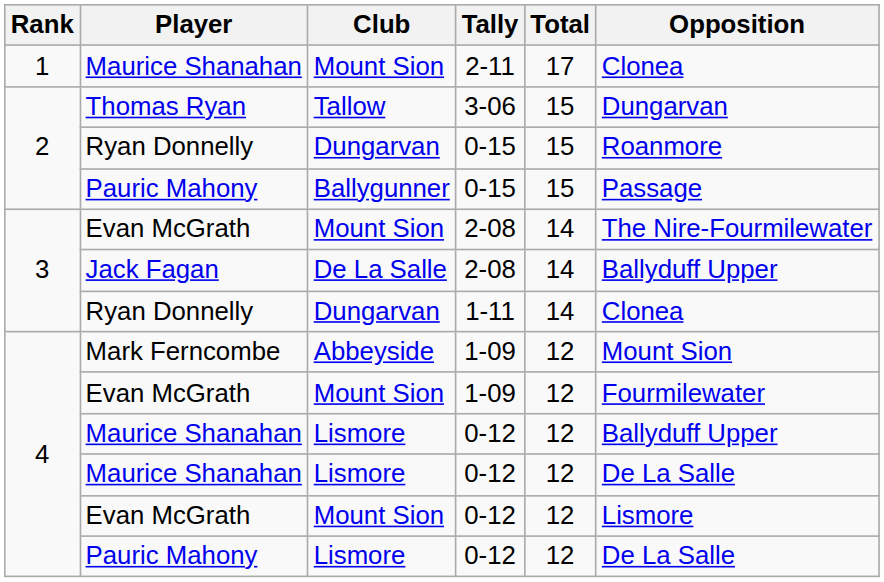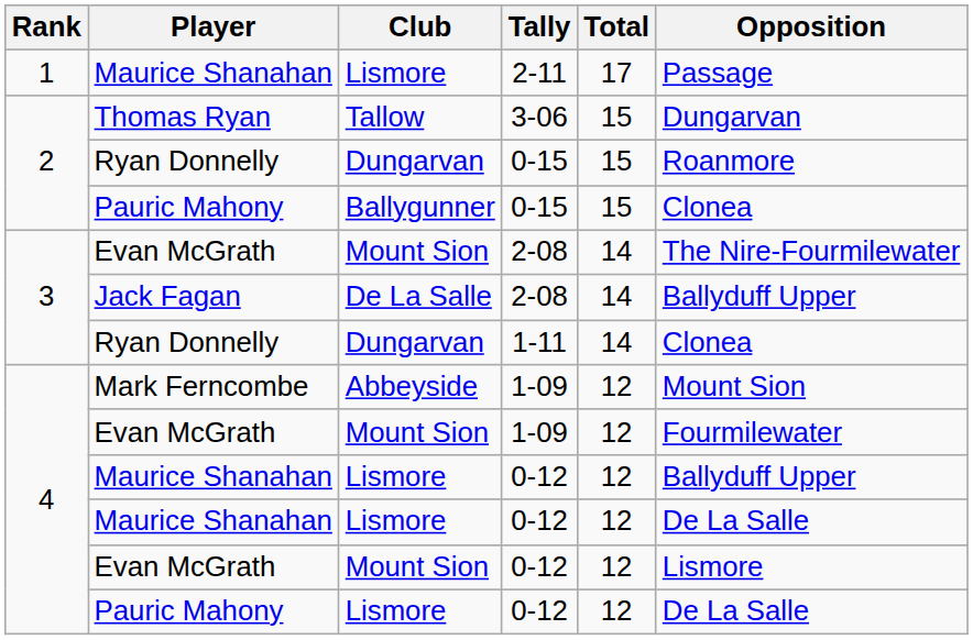Maurice Shanahan / 2-11 | Club: Mount Sion -> Lismore
Maurice Shanahan / 2-11 | Opposition: Clonea -> Passage
Pauric Mahony / 0-15 | Opposition: Passage -> Clonea
